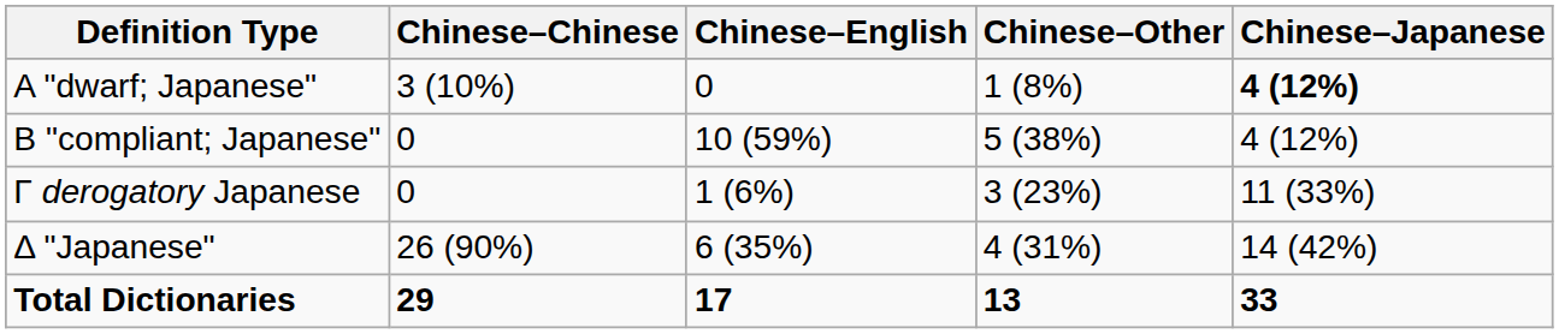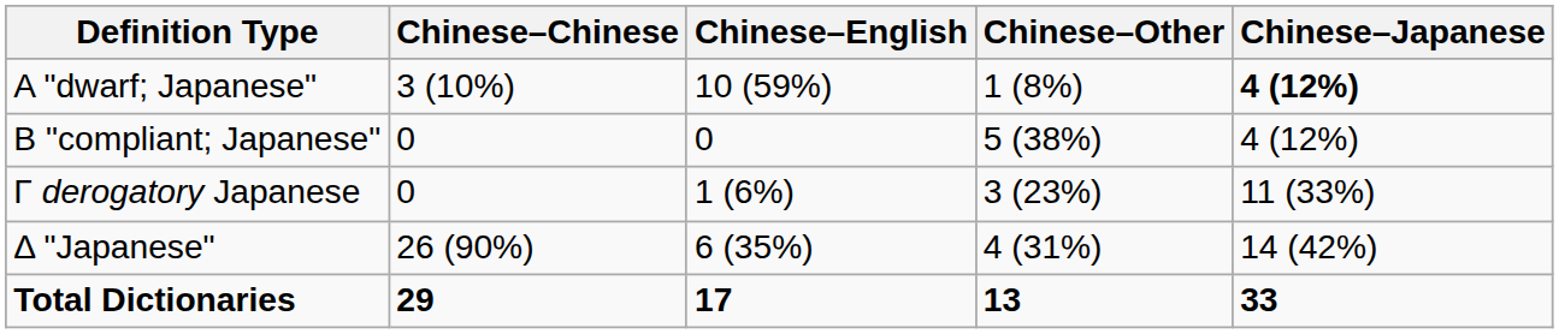Α "dwarf; Japanese" | Chinese–English: 0 -> 10 (59%)
Β "compliant; Japanese" | Chinese–English: 10 (59%) -> 0
